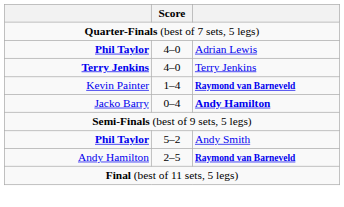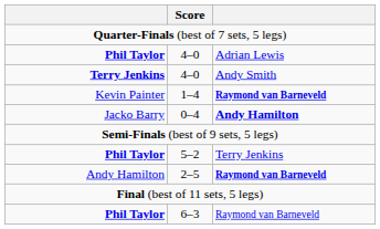Terry Jenkins / 4–0 | column 3: Terry Jenkins -> Andy Smith
5–2 | column 3: Andy Smith -> Terry Jenkins
+ row: Phil Taylor | 6–3 | Raymond van Barneveld
